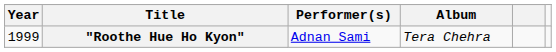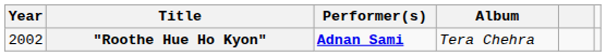"Roothe Hue Ho Kyon" | Year: 1999 -> 2002
"Roothe Hue Ho Kyon" | Performer(s): normal -> bold
